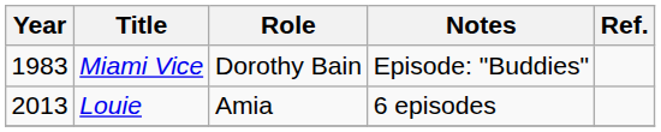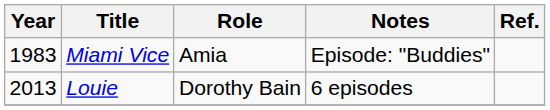Miami Vice | Role: Dorothy Bain -> Amia
Louie | Role: Amia -> Dorothy Bain
